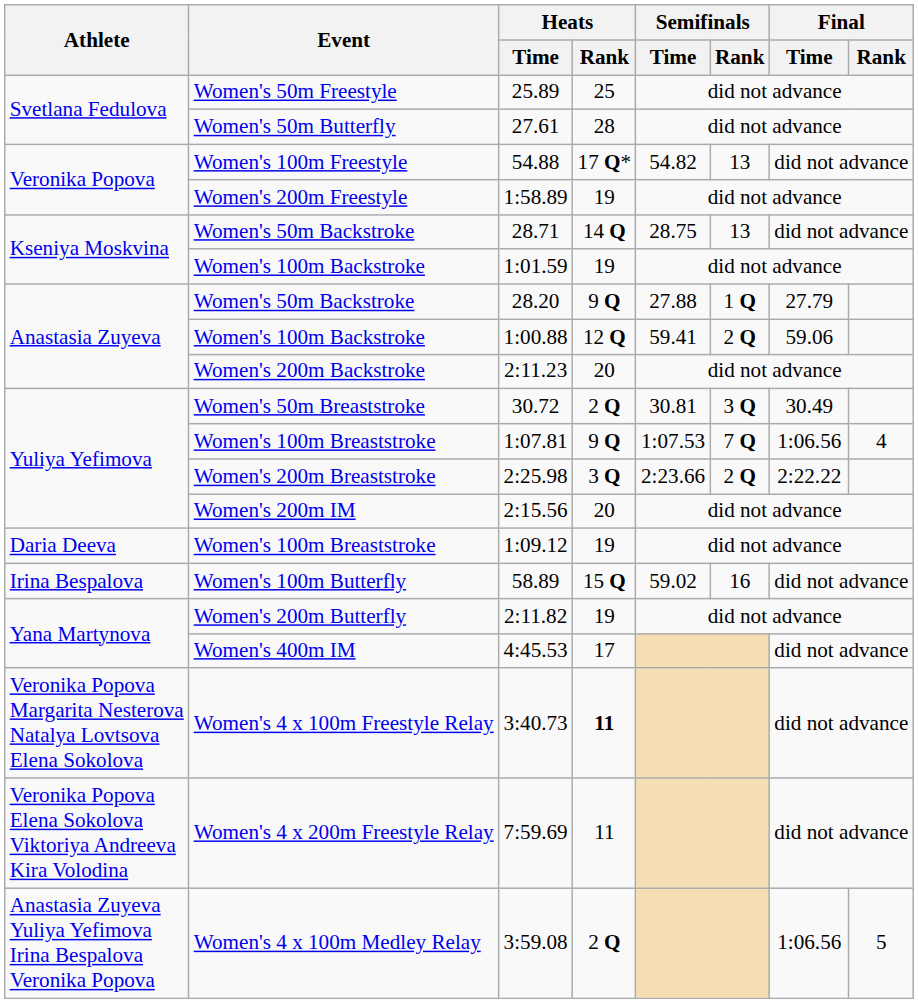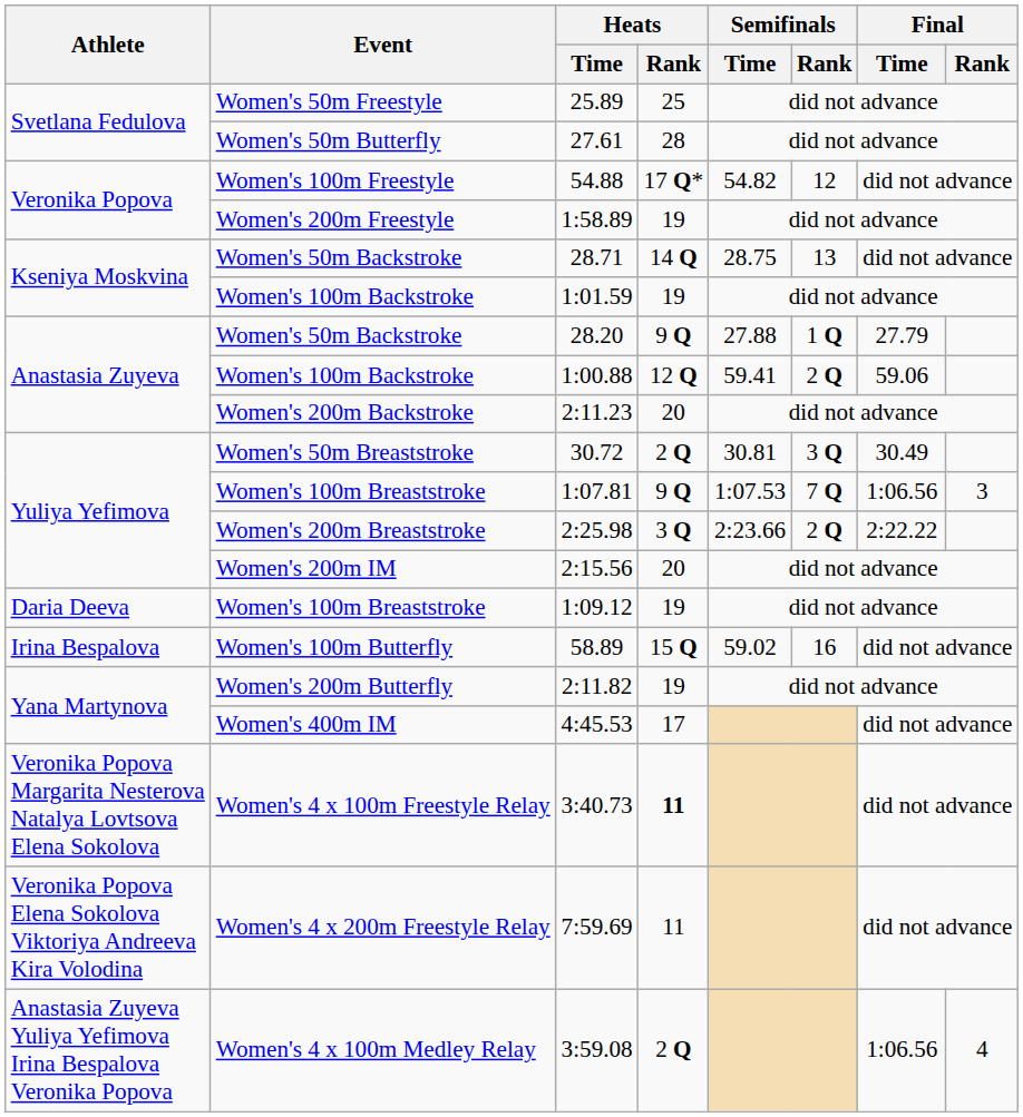54.88 | Semifinals / Rank: 13 -> 12
1:07.81 | Final / Rank: 4 -> 3
3:59.08 | Final / Rank: 5 -> 4
